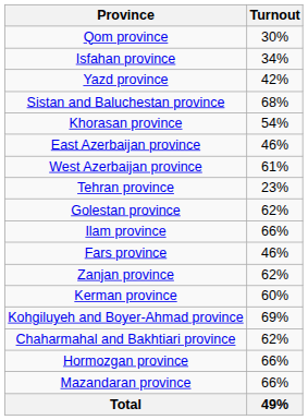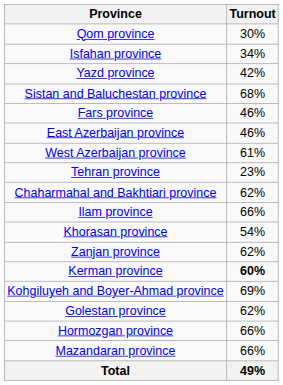rows swapped: Fars province <-> Khorasan province
rows swapped: Chaharmahal and Bakhtiari province <-> Golestan province
Kerman province | Turnout: normal -> bold
